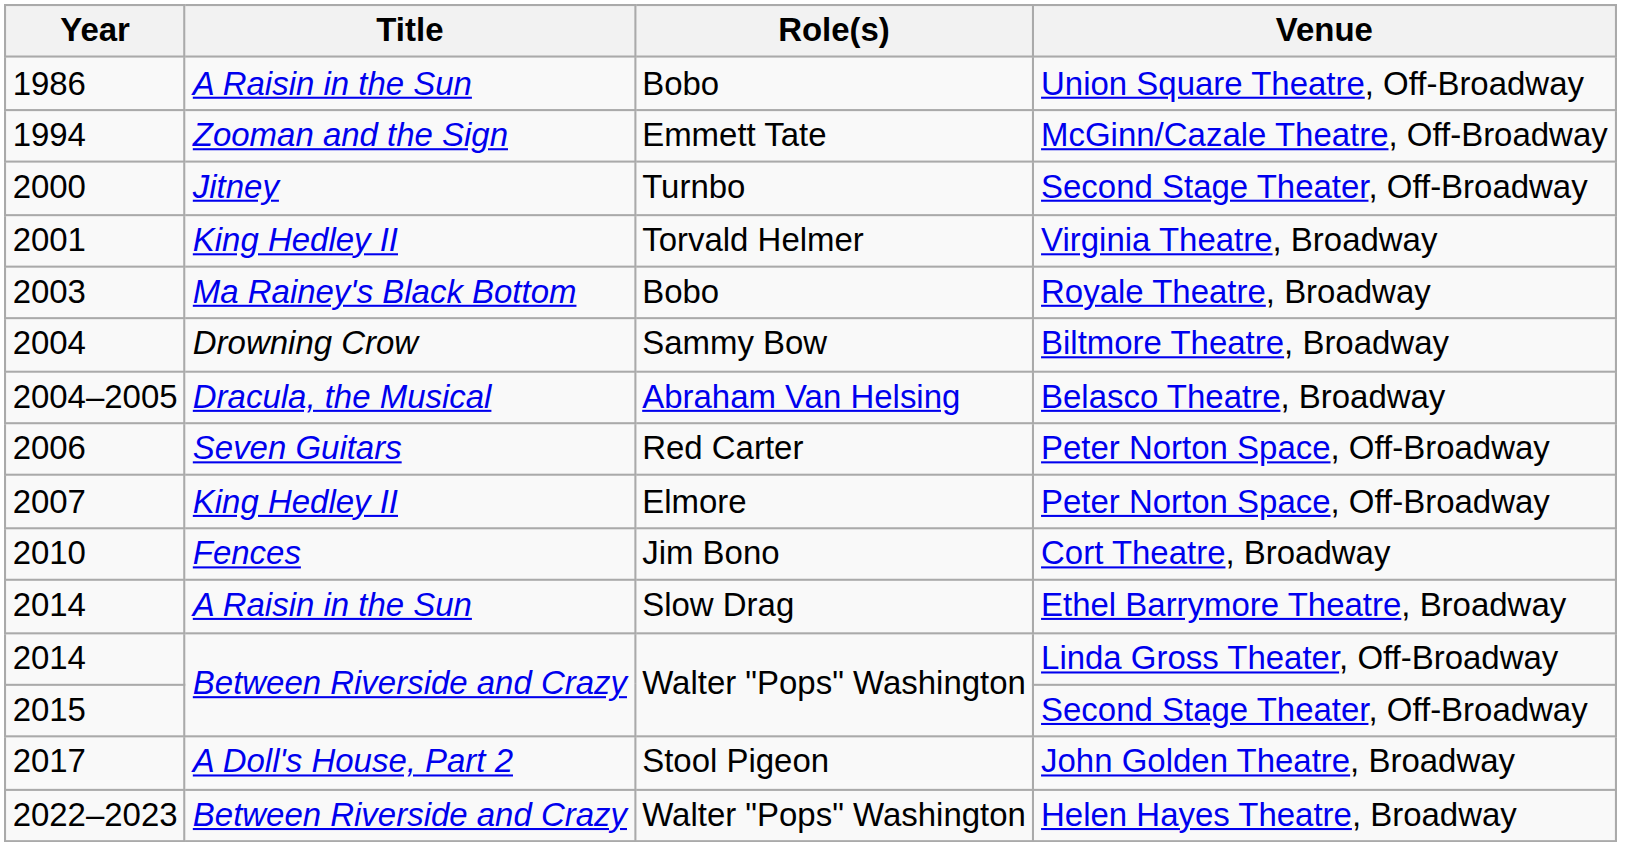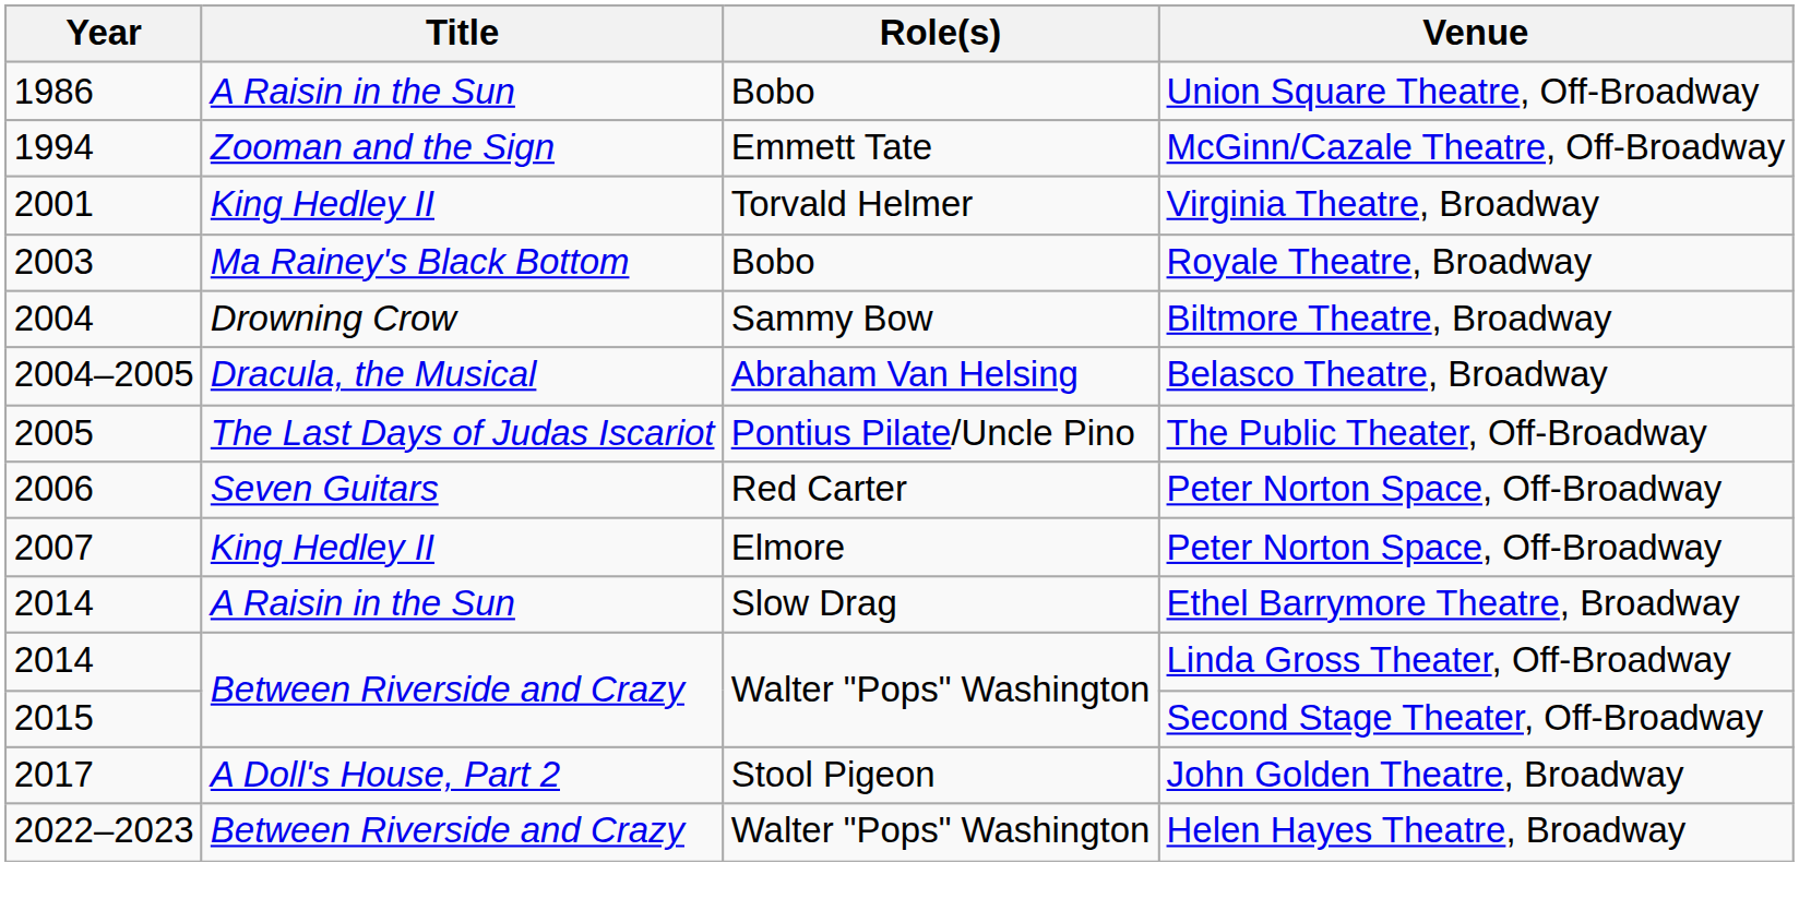- row: 2000 | Jitney | Turnbo | Second Stage Theater, Off-Broadway
+ row: 2005 | The Last Days of Judas Iscariot | Pontius Pilate/Uncle Pino | The Public Theater, Off-Broadway
- row: 2010 | Fences | Jim Bono | Cort Theatre, Broadway
